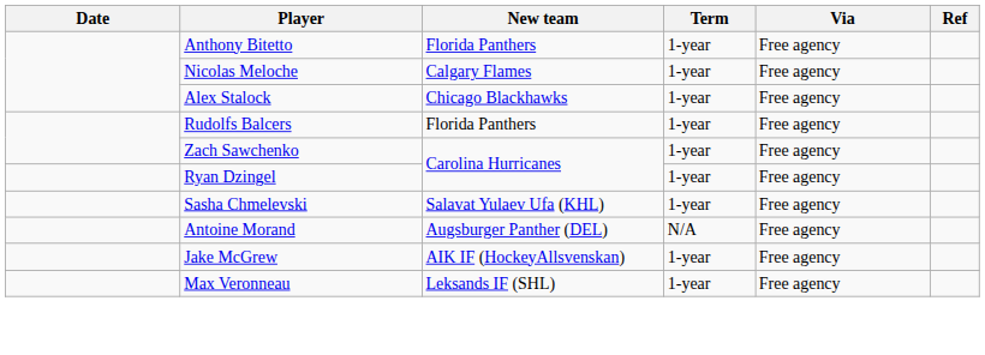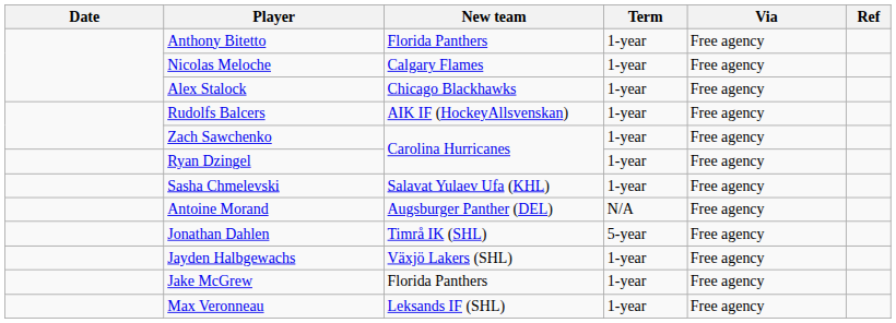Rudolfs Balcers | New team: Florida Panthers -> AIK IF (HockeyAllsvenskan)
+ row: Jonathan Dahlen | Timrå IK (SHL) | 5-year | Free agency
+ row: Jayden Halbgewachs | Växjö Lakers (SHL) | 1-year | Free agency
Jake McGrew | New team: AIK IF (HockeyAllsvenskan) -> Florida Panthers
